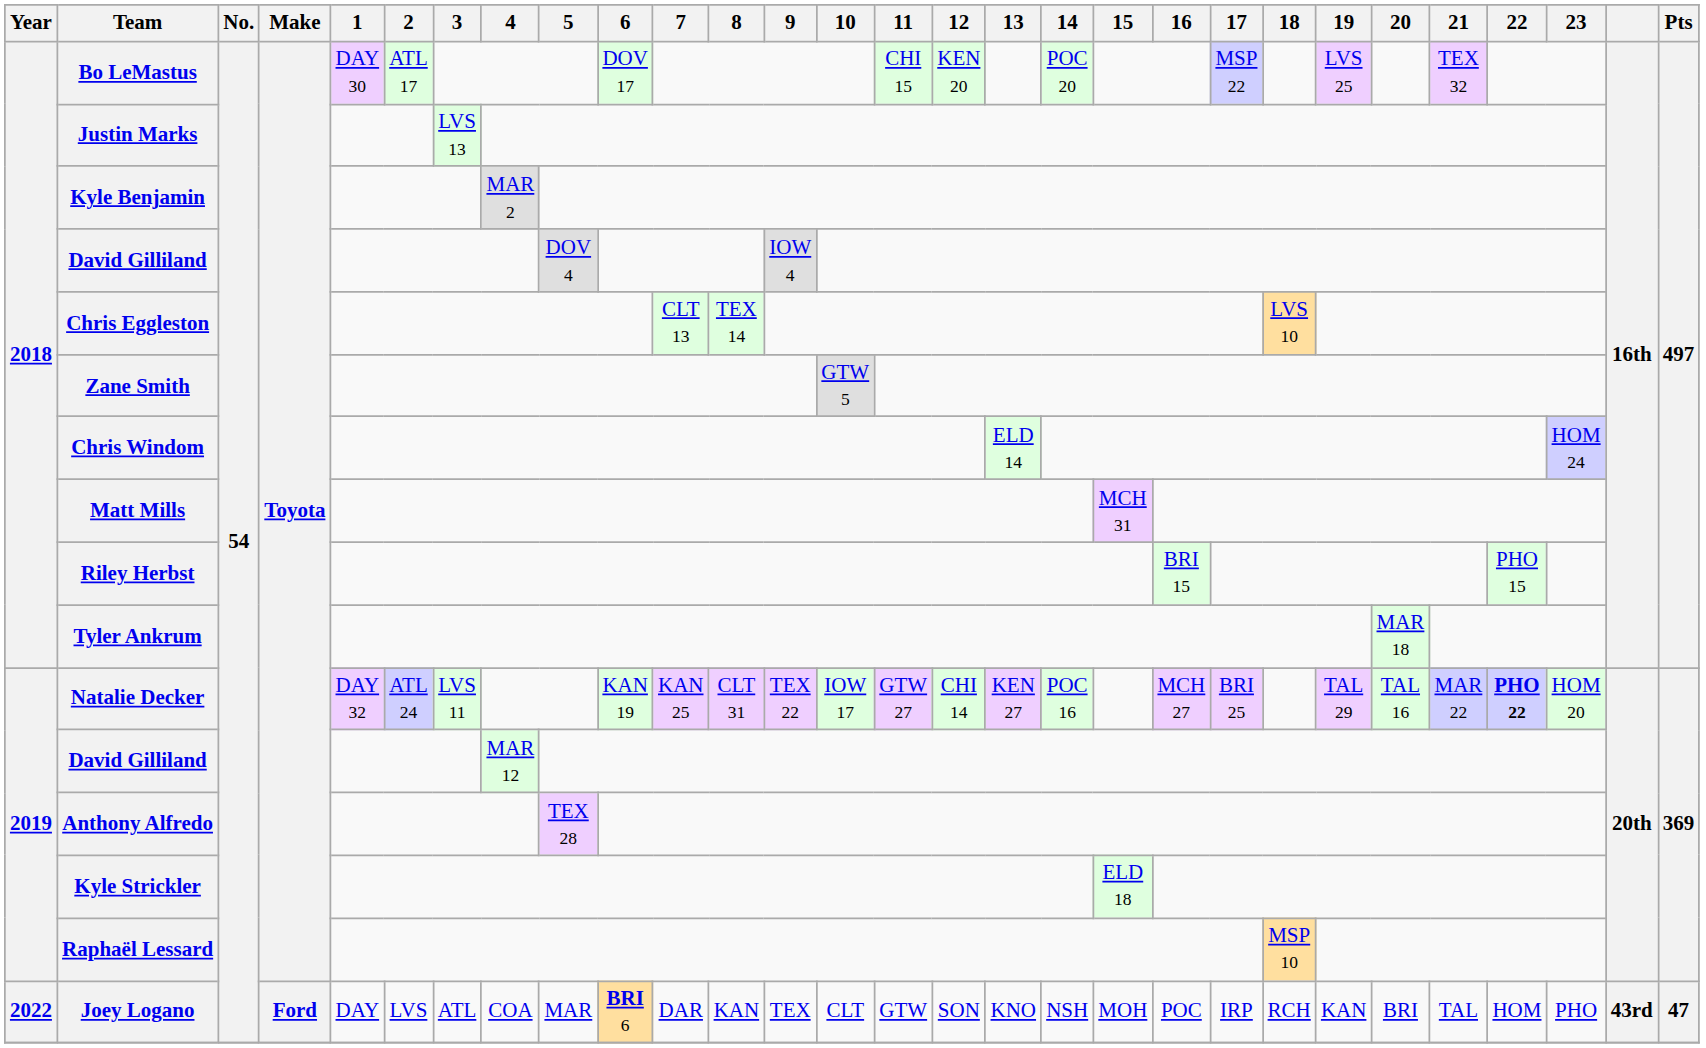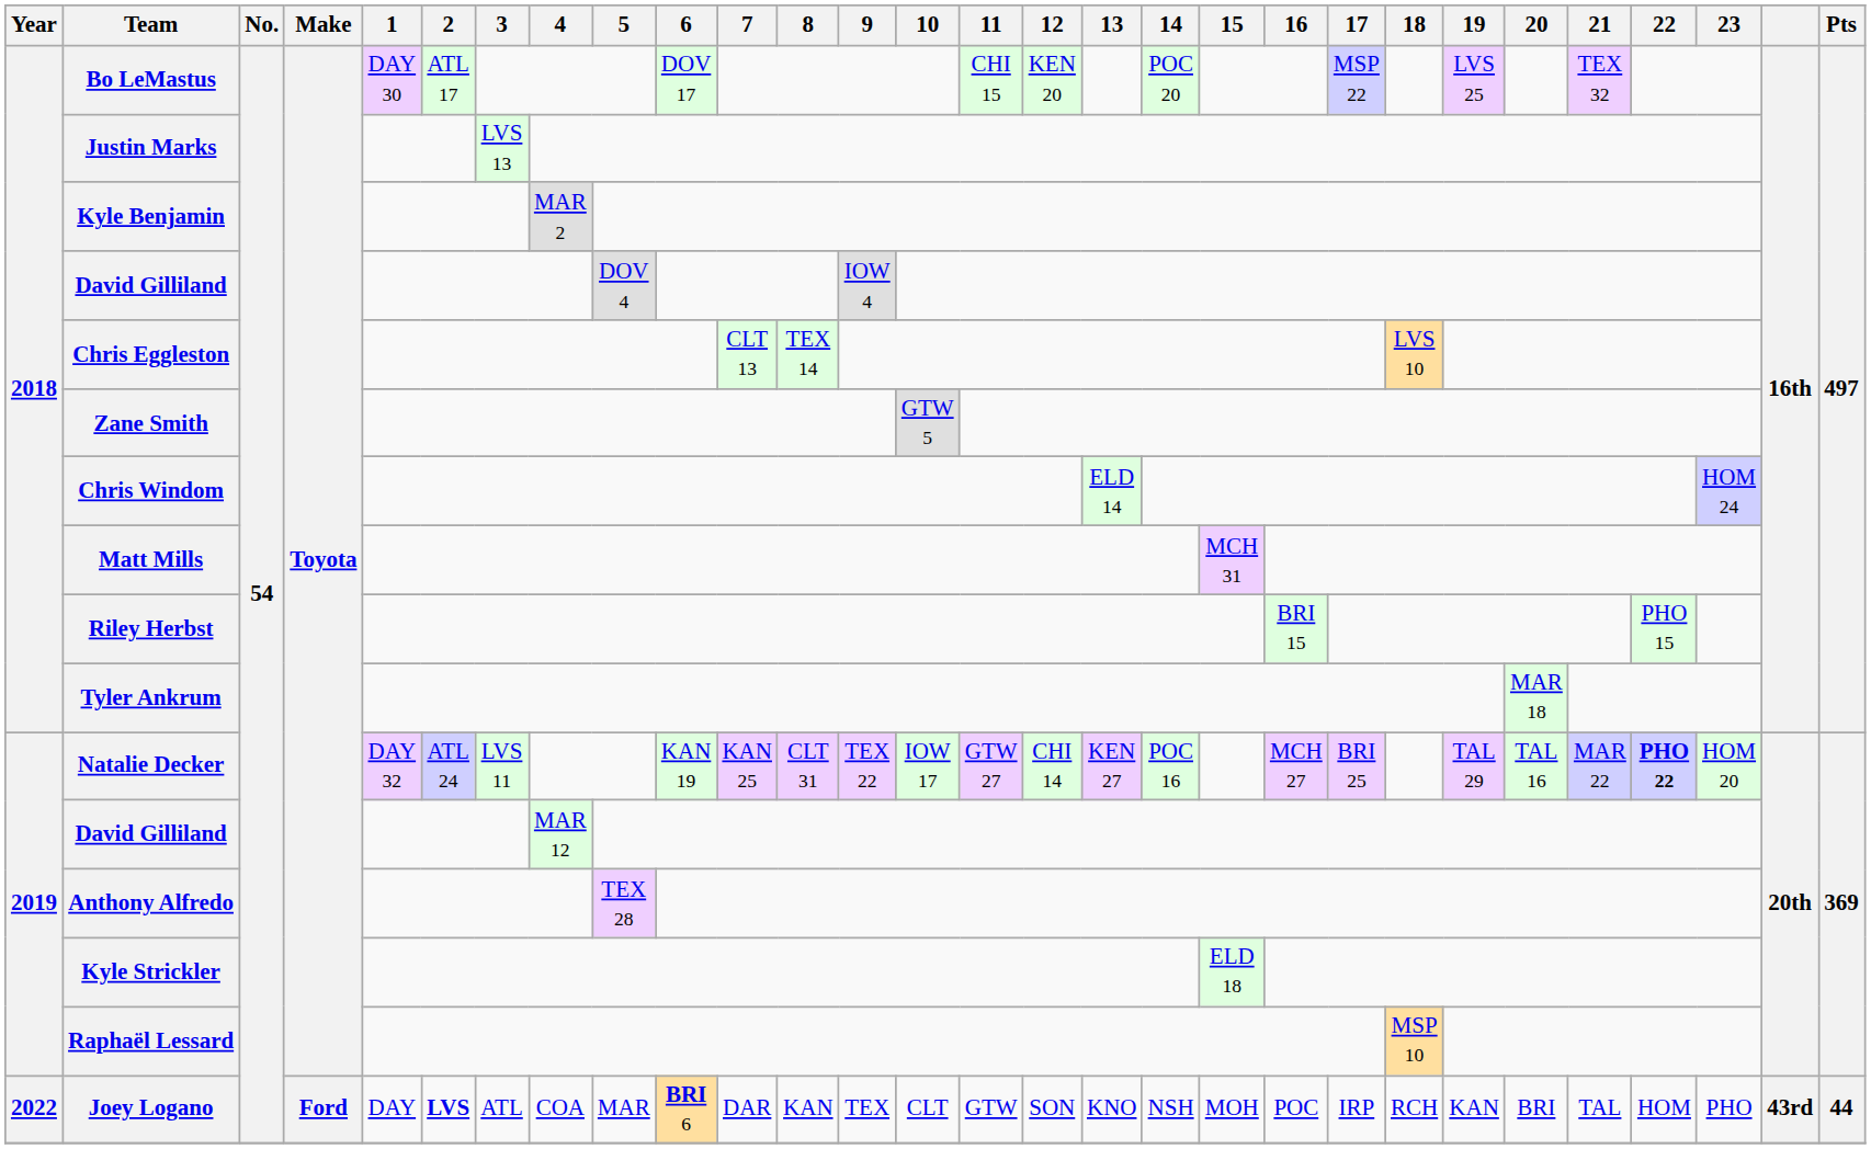Joey Logano | 2: normal -> bold
Joey Logano | Pts: 47 -> 44
